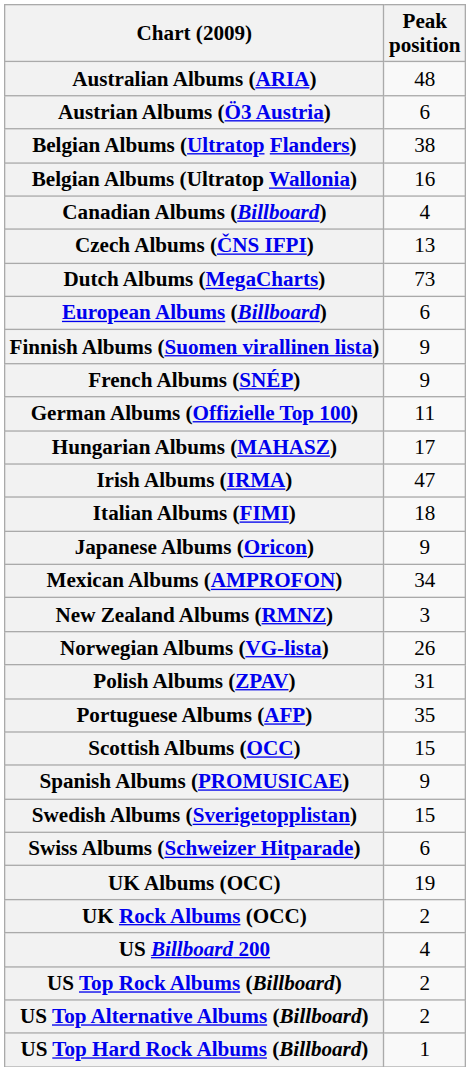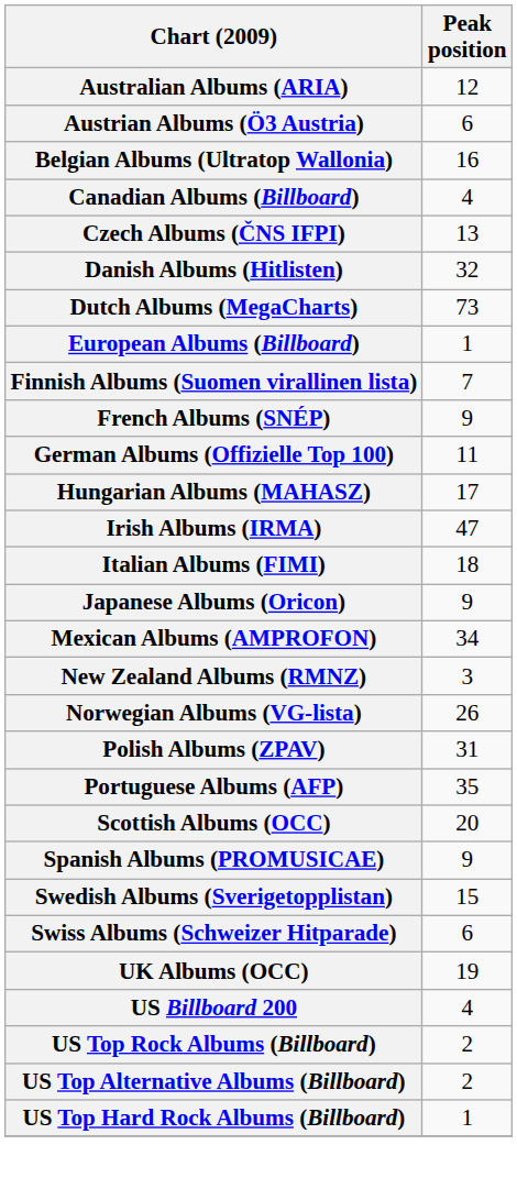Australian Albums (ARIA) | Peak position: 48 -> 12
- row: Belgian Albums (Ultratop Flanders) | 38
+ row: Danish Albums (Hitlisten) | 32
European Albums (Billboard) | Peak position: 6 -> 1
Finnish Albums (Suomen virallinen lista) | Peak position: 9 -> 7
Scottish Albums (OCC) | Peak position: 15 -> 20
- row: UK Rock Albums (OCC) | 2
